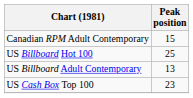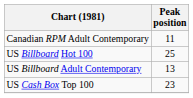Canadian RPM Adult Contemporary | Peak position: 15 -> 11
